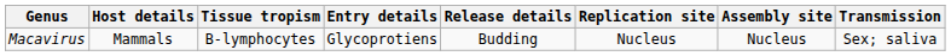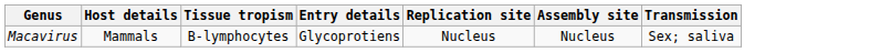- column: Release details | Budding
